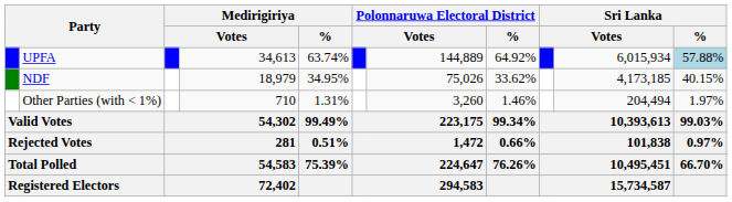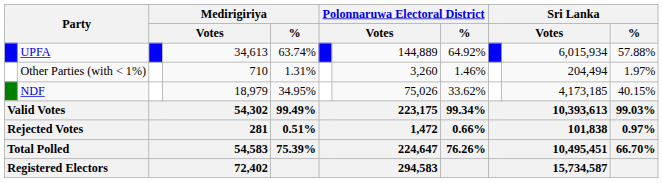UPFA | Sri Lanka / %: lightblue background -> no background
rows swapped: NDF <-> Other Parties (with < 1%)
